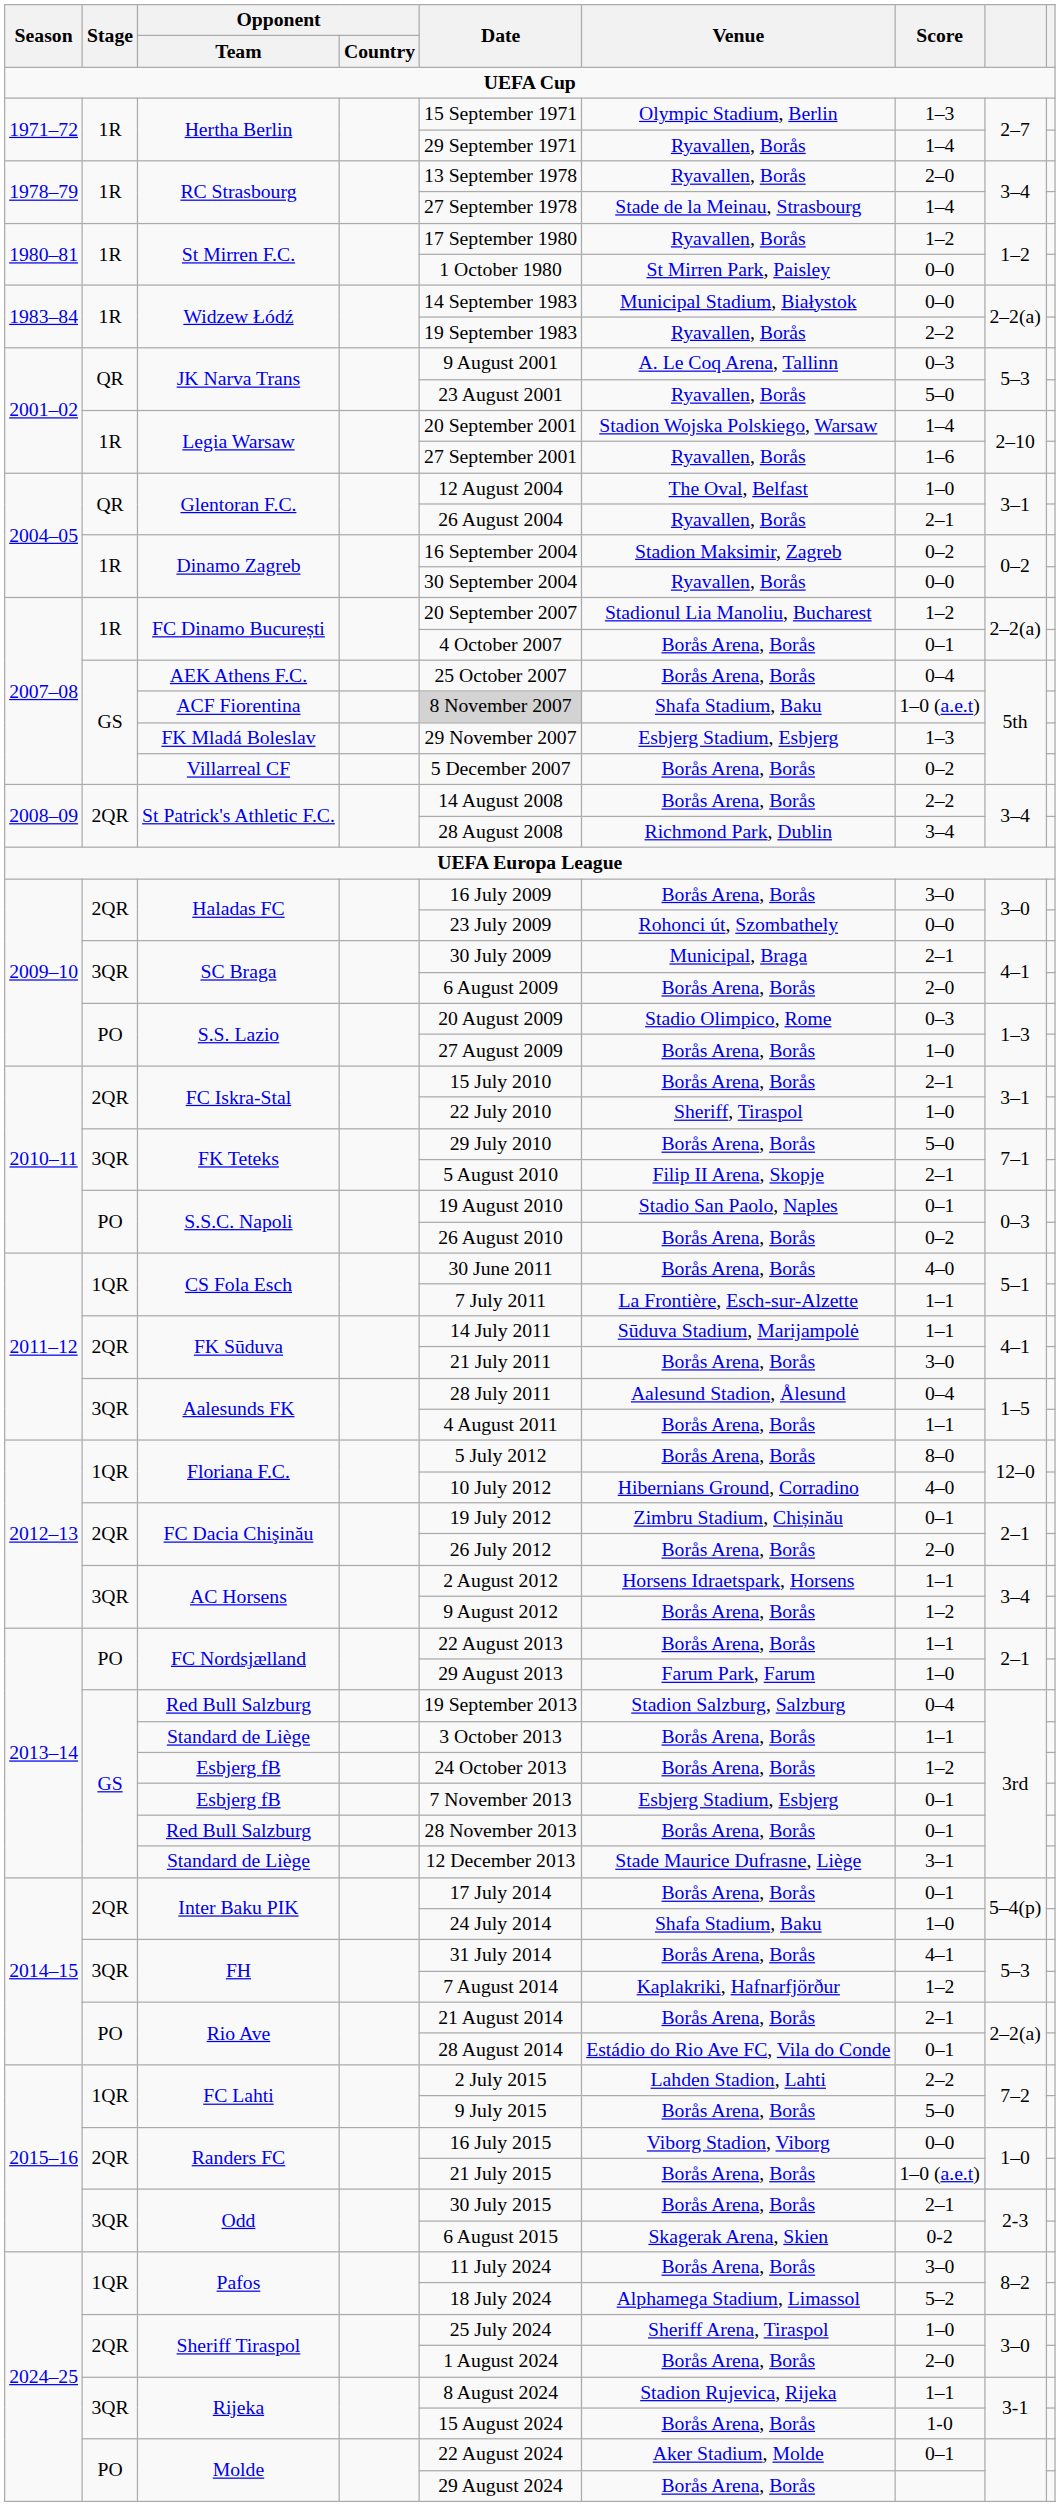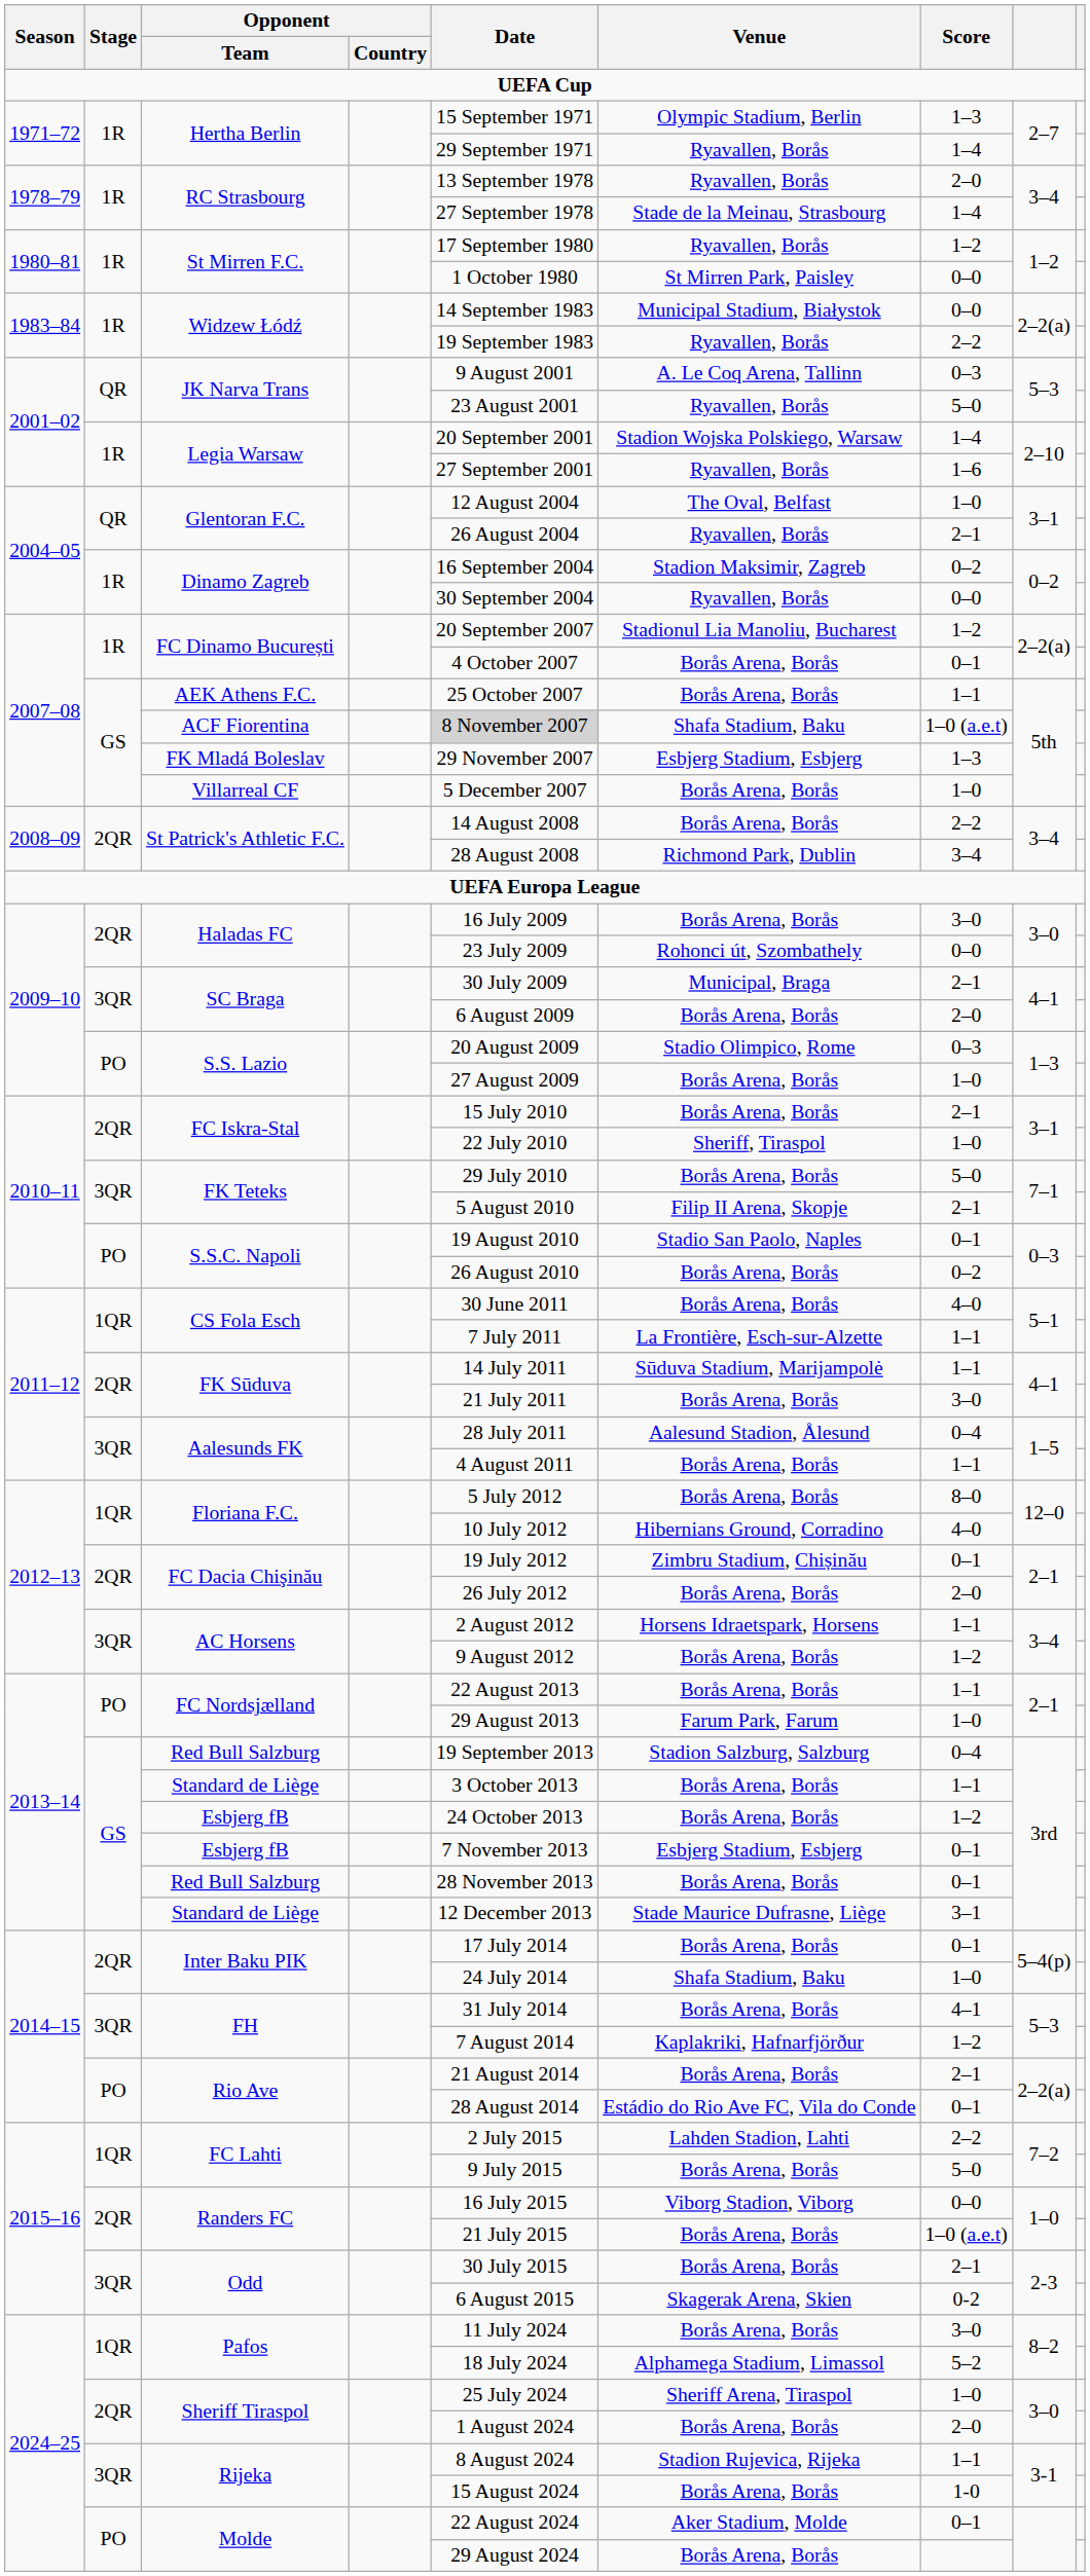AEK Athens F.C. | Score: 0–4 -> 1–1
Villarreal CF | Score: 0–2 -> 1–0
